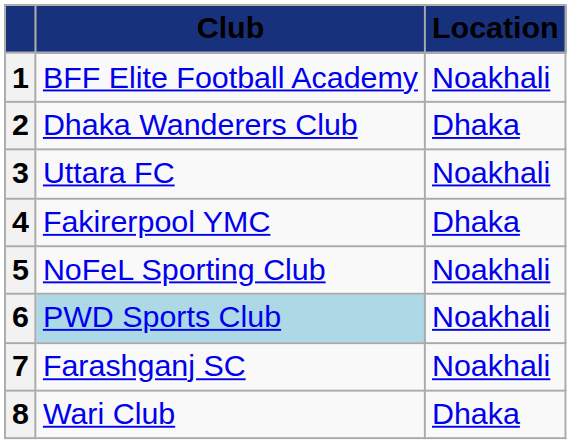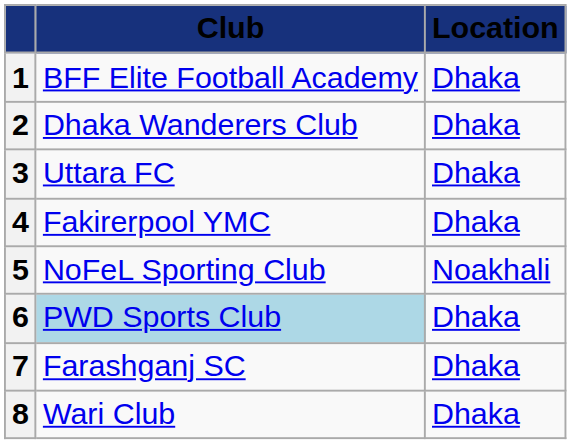1 | Location: Noakhali -> Dhaka
3 | Location: Noakhali -> Dhaka
6 | Location: Noakhali -> Dhaka
7 | Location: Noakhali -> Dhaka
